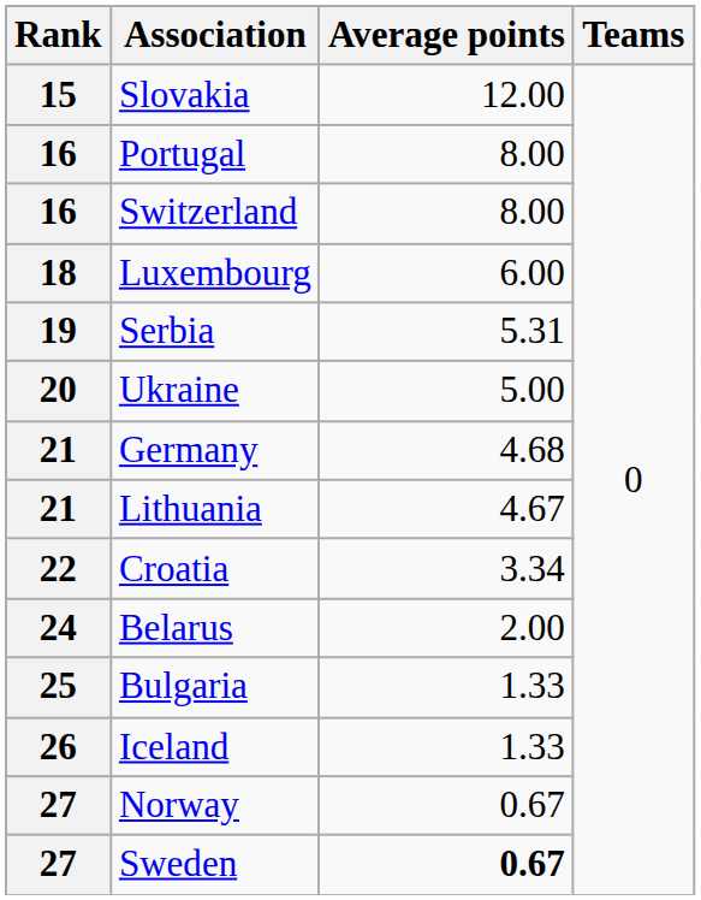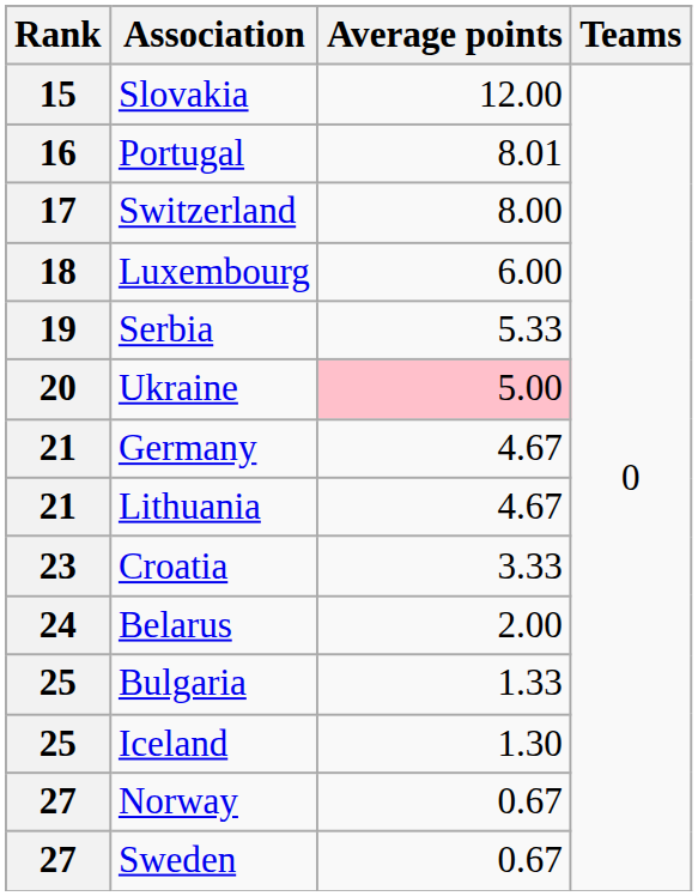Portugal | Average points: 8.00 -> 8.01
Switzerland | Rank: 16 -> 17
Serbia | Average points: 5.31 -> 5.33
Ukraine | Average points: no background -> pink background
Germany | Average points: 4.68 -> 4.67
Croatia | Rank: 22 -> 23
Croatia | Average points: 3.34 -> 3.33
Iceland | Rank: 26 -> 25
Iceland | Average points: 1.33 -> 1.30
Sweden | Average points: bold -> normal
